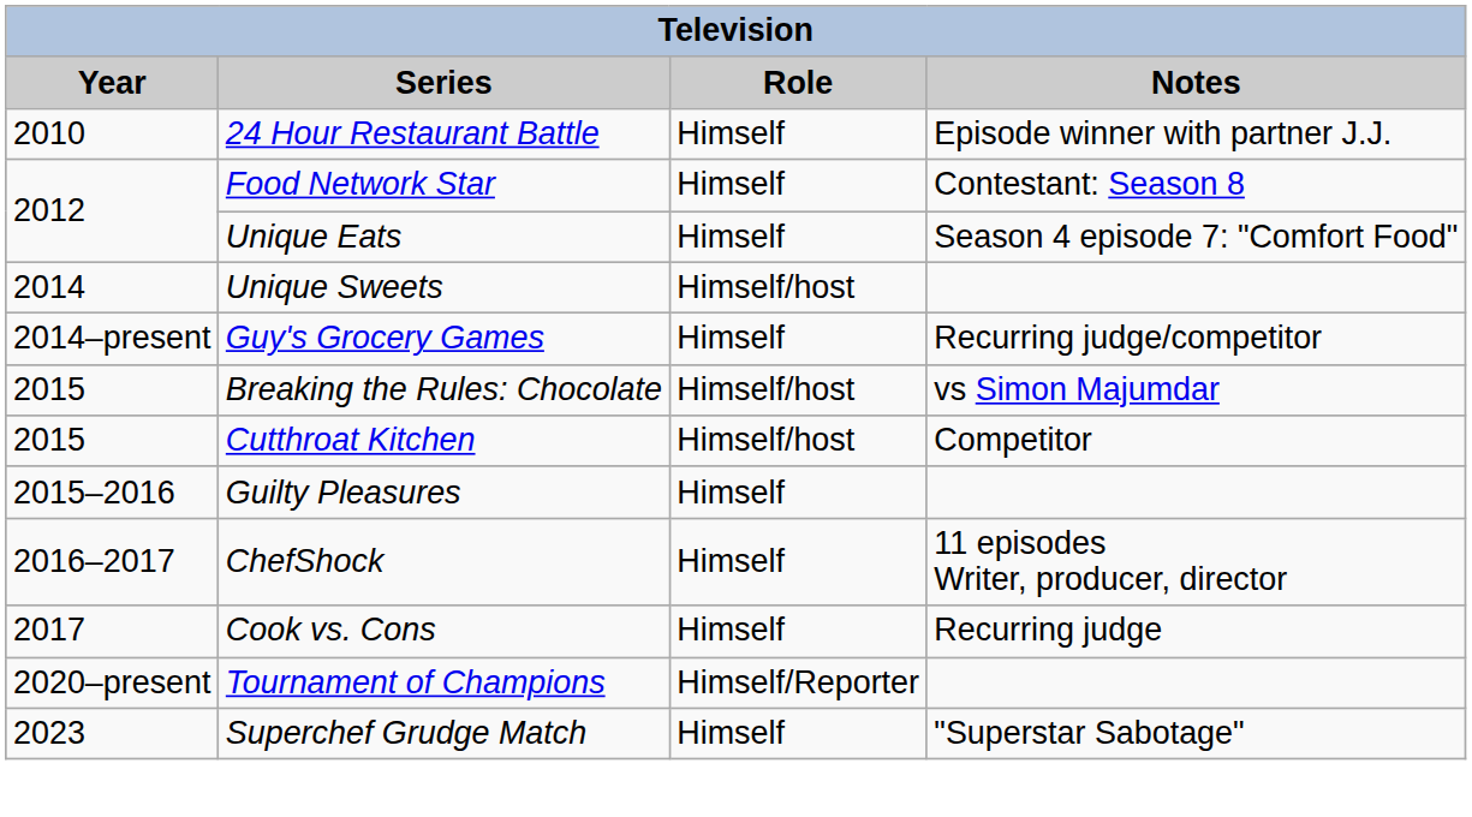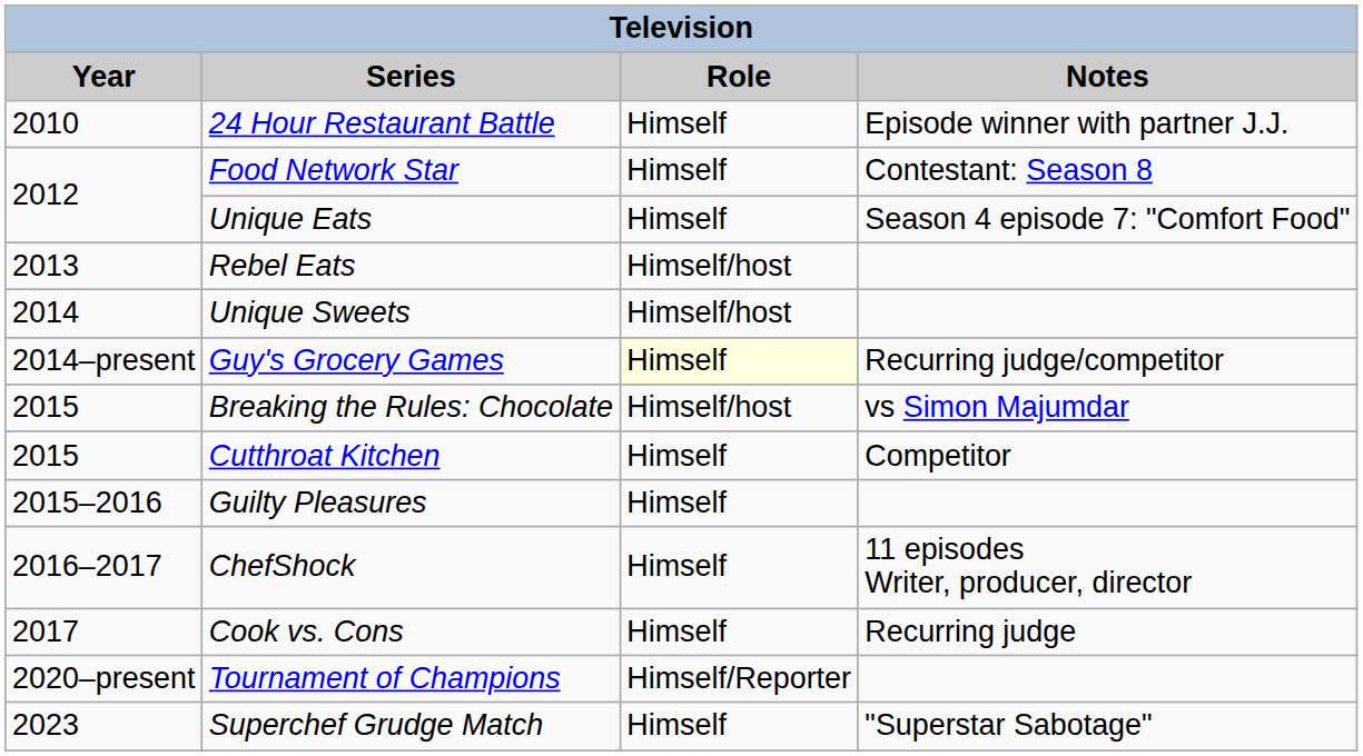+ row: 2013 | Rebel Eats | Himself/host
Guy's Grocery Games | Role: no background -> lightyellow background
Cutthroat Kitchen | Role: Himself/host -> Himself
